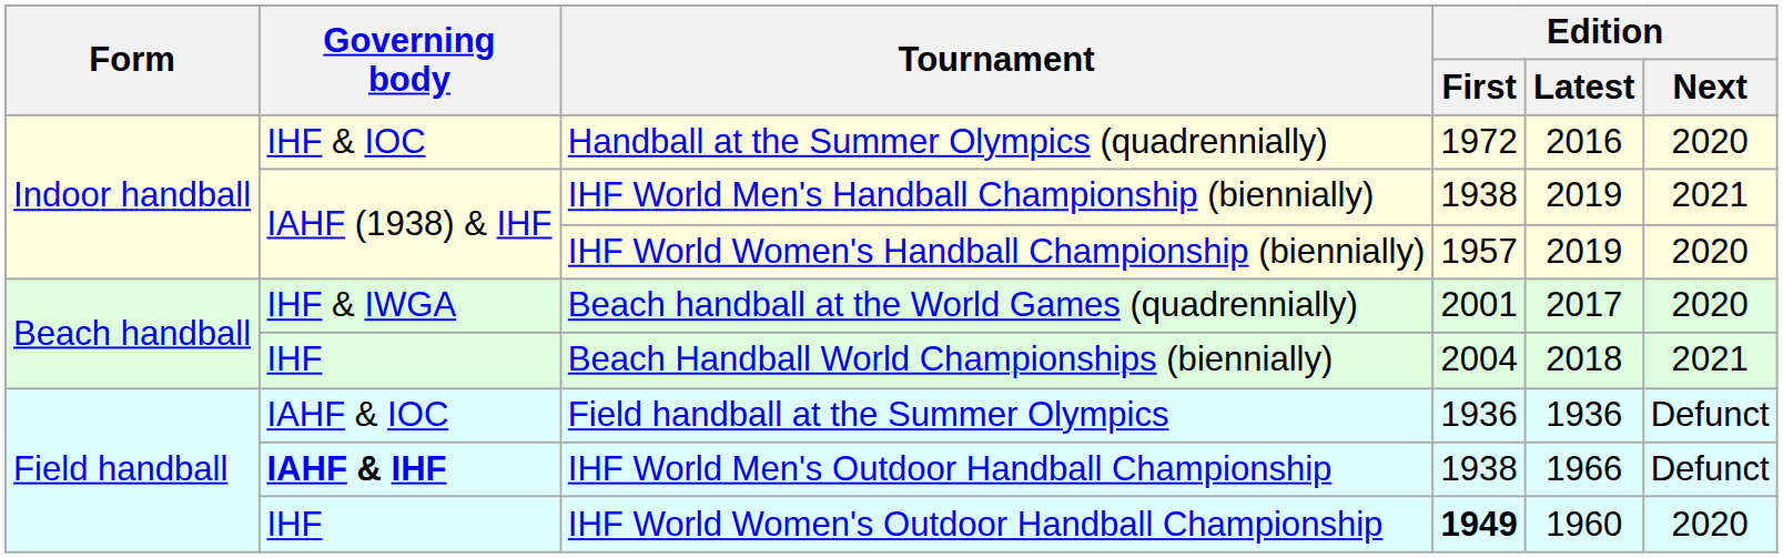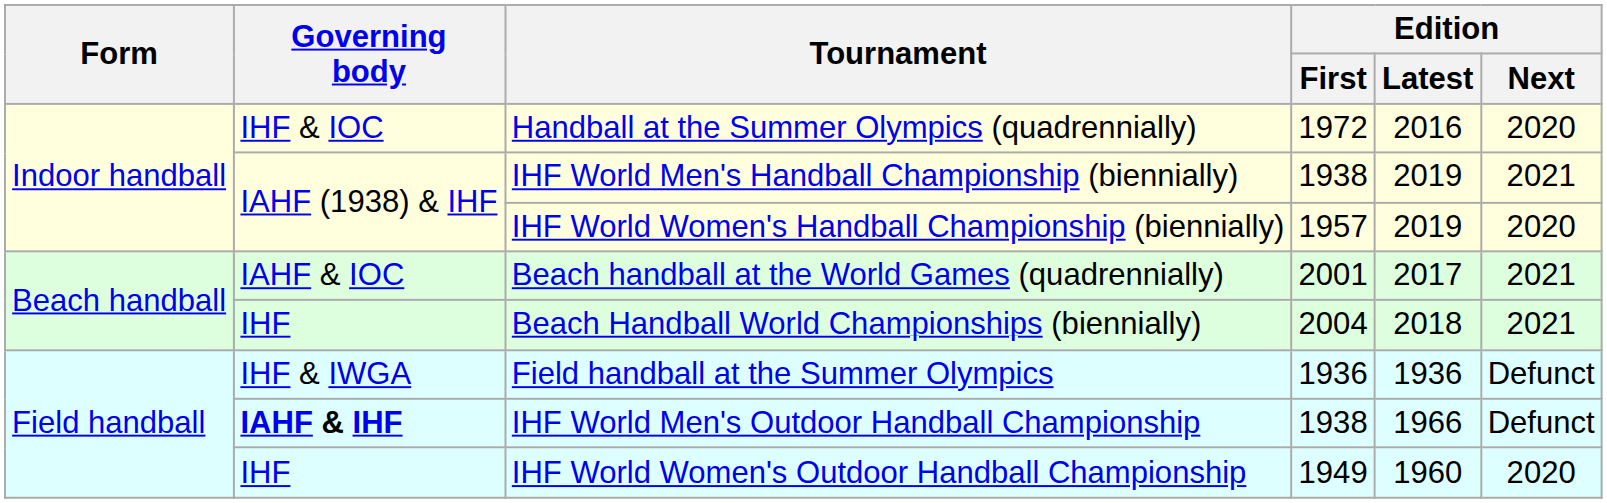Beach handball at the World Games (quadrennially) | Governing body: IHF & IWGA -> IAHF & IOC
Beach handball at the World Games (quadrennially) | Edition / Next: 2020 -> 2021
Field handball at the Summer Olympics | Governing body: IAHF & IOC -> IHF & IWGA
IHF World Women's Outdoor Handball Championship | Edition / First: bold -> normal
